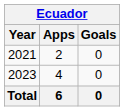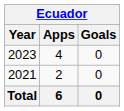rows swapped: 2021 <-> 2023
